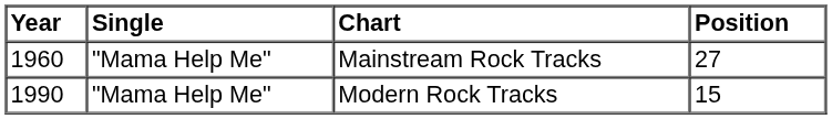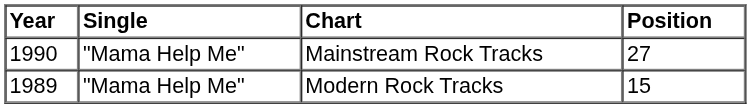Mainstream Rock Tracks | Year: 1960 -> 1990
Modern Rock Tracks | Year: 1990 -> 1989
